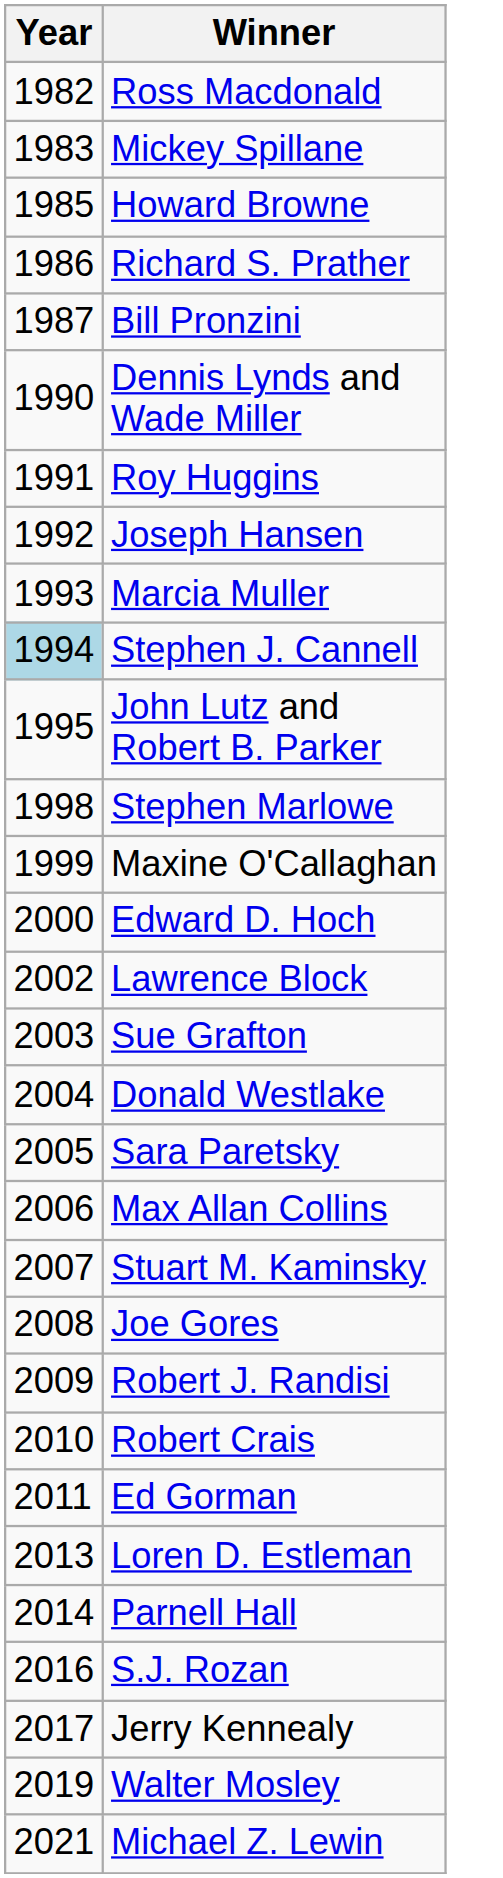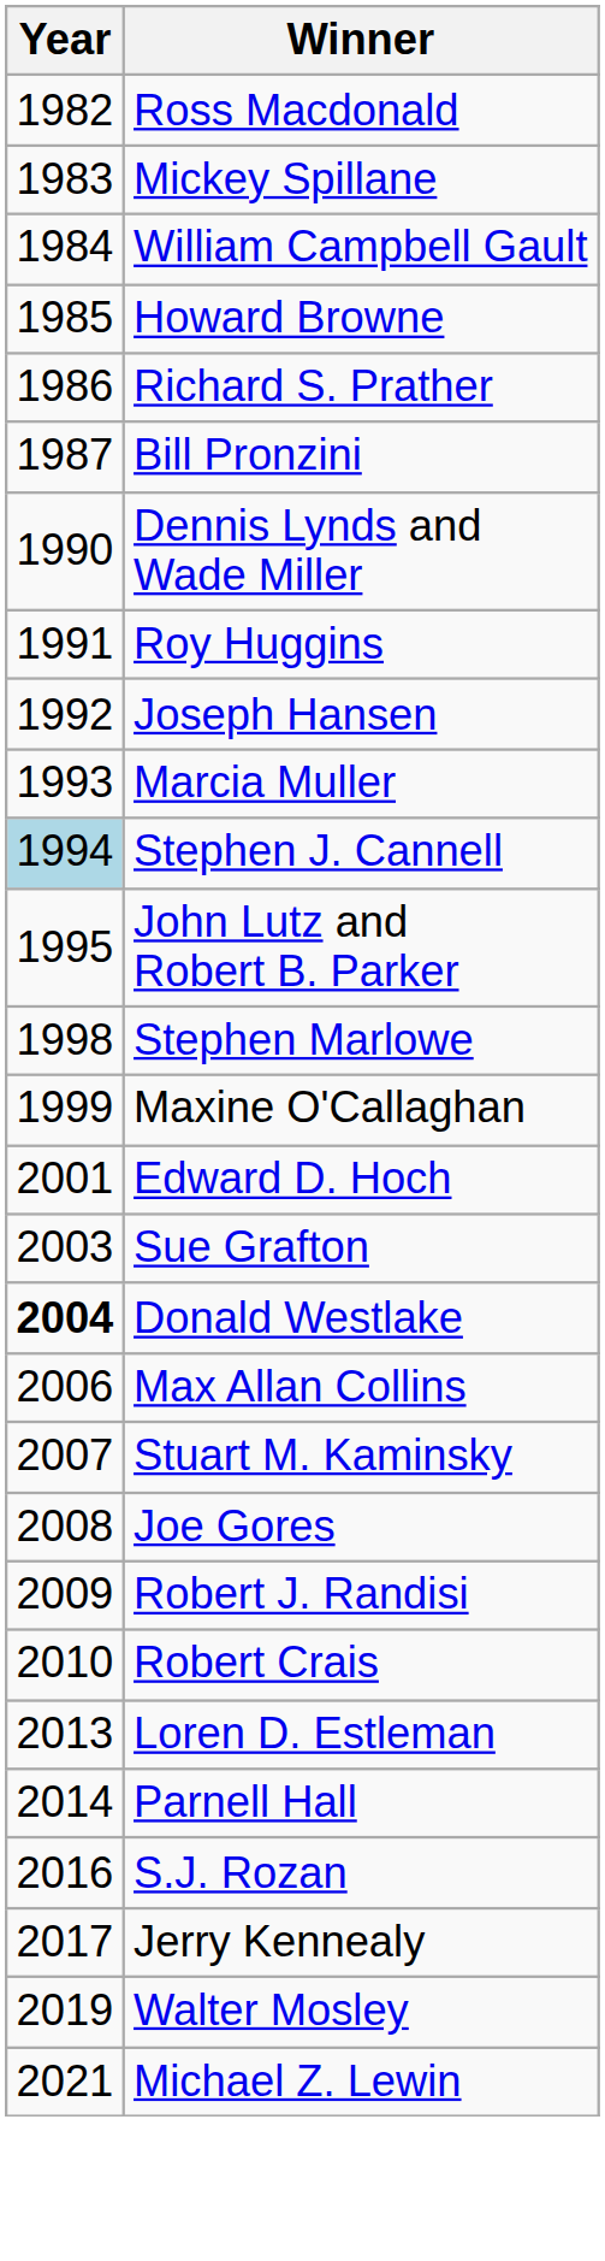+ row: 1984 | William Campbell Gault
Edward D. Hoch | Year: 2000 -> 2001
- row: 2002 | Lawrence Block
Donald Westlake | Year: normal -> bold
- row: 2005 | Sara Paretsky
- row: 2011 | Ed Gorman
